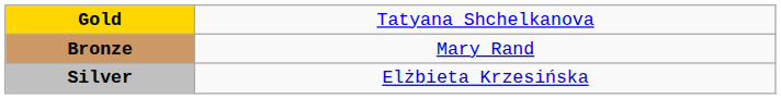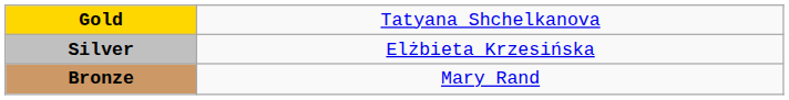rows swapped: Silver <-> Bronze
